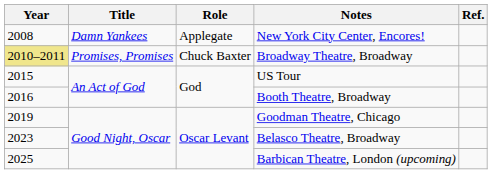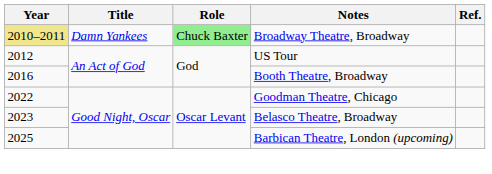- row: 2008 | Damn Yankees | Applegate | New York City Center, Encores!
Broadway Theatre, Broadway | Title: Promises, Promises -> Damn Yankees
Broadway Theatre, Broadway | Role: no background -> lightgreen background
US Tour | Year: 2015 -> 2012
Goodman Theatre, Chicago | Year: 2019 -> 2022
